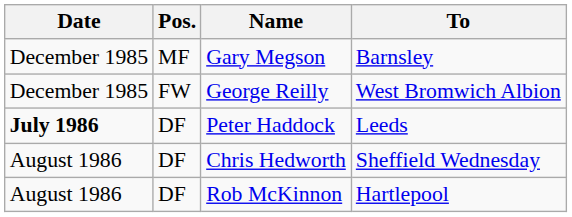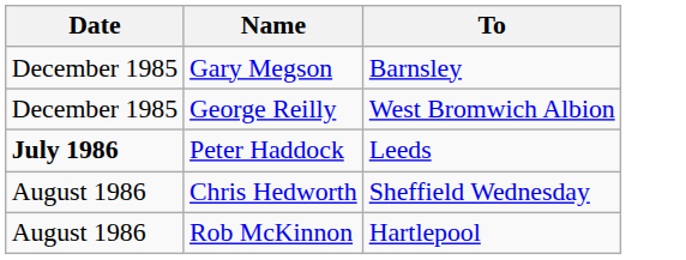- column: Pos. | MF | FW | DF | DF | DF
